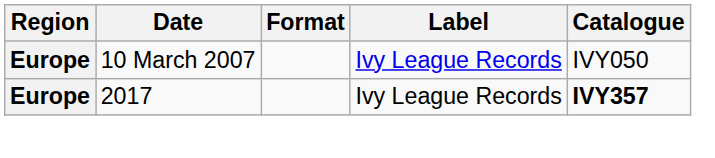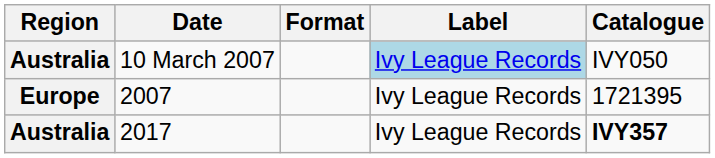10 March 2007 | Region: Europe -> Australia
10 March 2007 | Label: no background -> lightblue background
+ row: Europe | 2007 | Ivy League Records | 1721395
2017 | Region: Europe -> Australia
